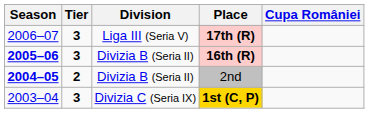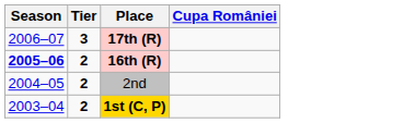- column: Division | Liga III (Seria V) | Divizia B (Seria II) | Divizia B (Seria II) | Divizia C (Seria IX)
16th (R) | Tier: 3 -> 2
2nd | Season: bold -> normal
1st (C, P) | Tier: 3 -> 2
